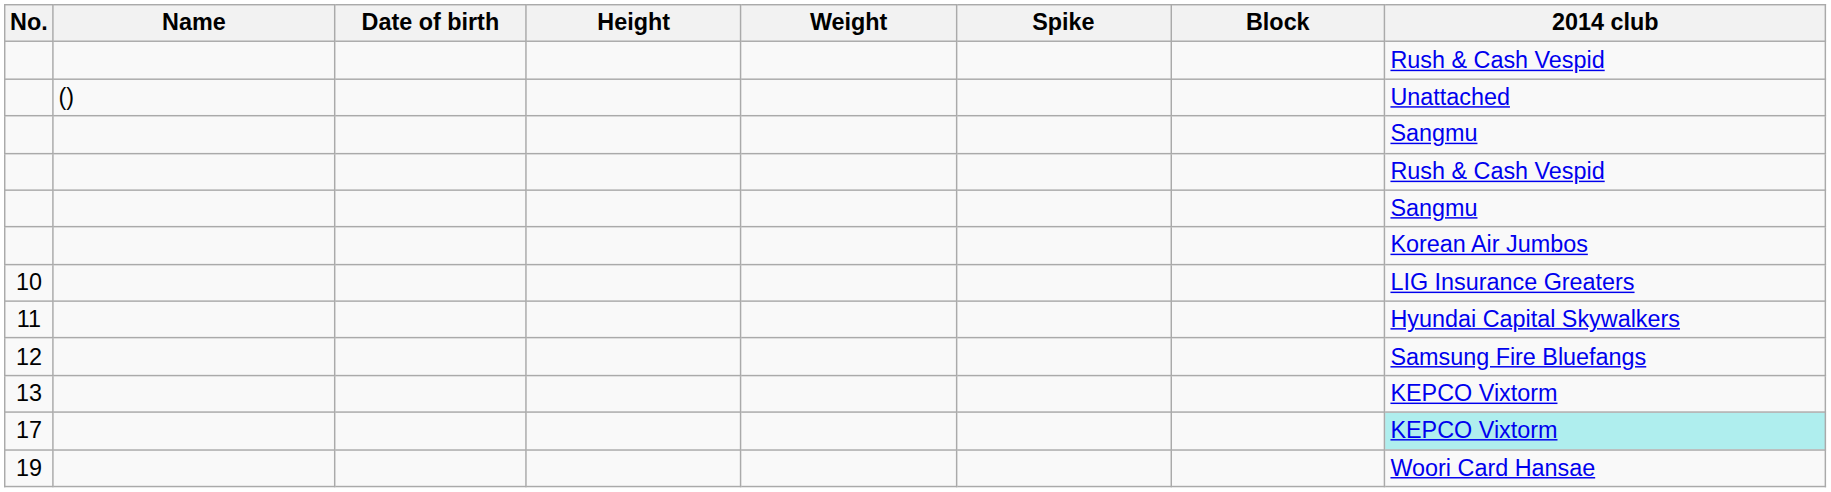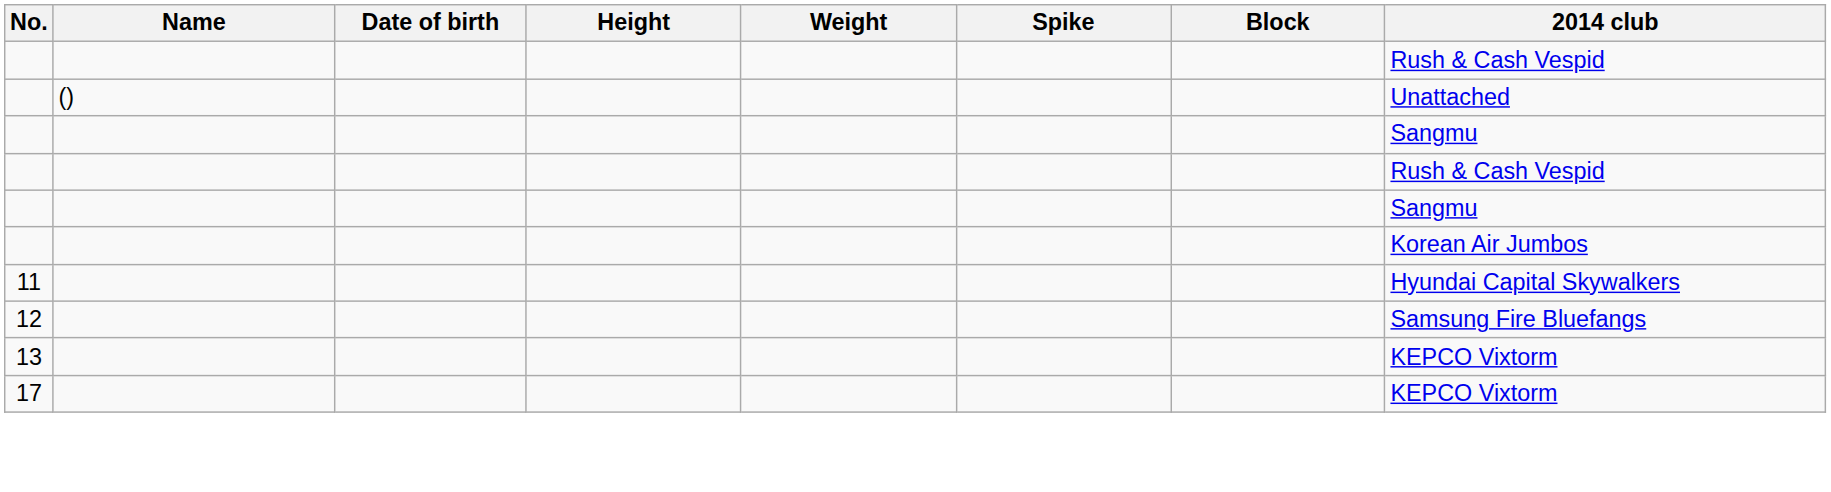- row: 10 | LIG Insurance Greaters
17 | 2014 club: paleturquoise background -> no background
- row: 19 | Woori Card Hansae
